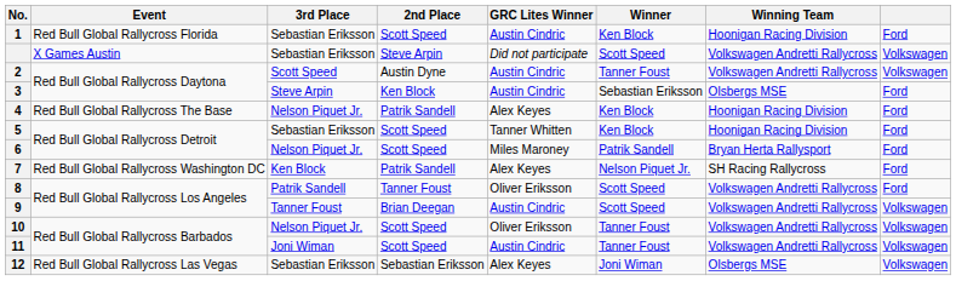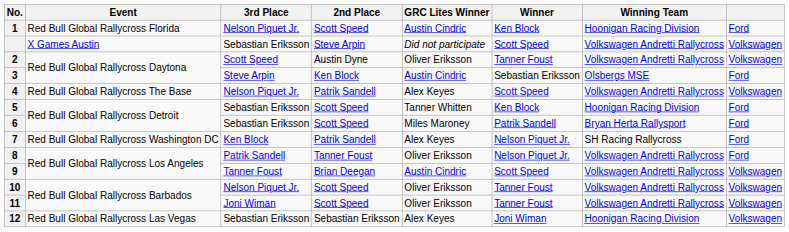1 | 3rd Place: Sebastian Eriksson -> Nelson Piquet Jr.
2 | GRC Lites Winner: Austin Cindric -> Oliver Eriksson
4 | Winner: Ken Block -> Scott Speed
4 | Winning Team: Hoonigan Racing Division -> Volkswagen Andretti Rallycross
4 | column 8: Ford -> Volkswagen
6 | 3rd Place: Nelson Piquet Jr. -> Sebastian Eriksson
8 | Winner: Scott Speed -> Nelson Piquet Jr.
11 | GRC Lites Winner: Austin Cindric -> Oliver Eriksson
12 | Winning Team: Olsbergs MSE -> Hoonigan Racing Division
